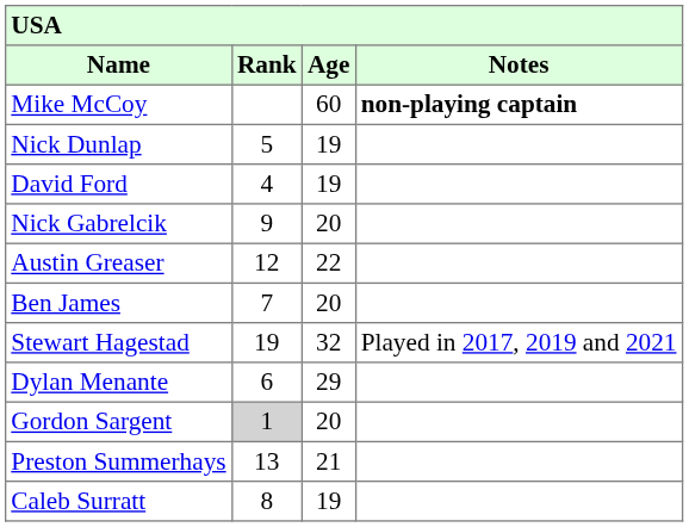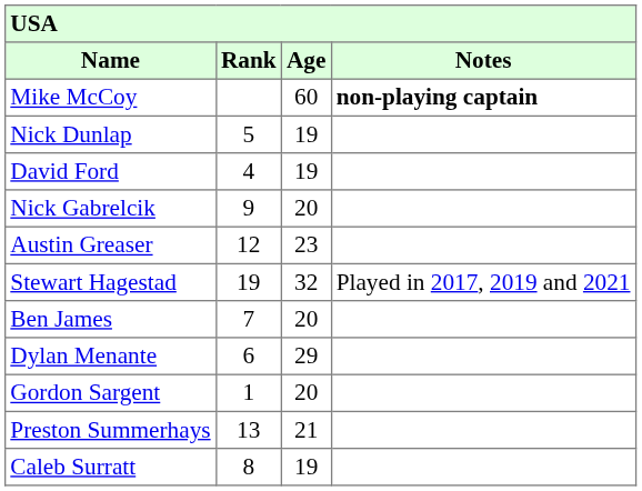Austin Greaser | Age: 22 -> 23
rows swapped: Stewart Hagestad <-> Ben James
Gordon Sargent | Rank: lightgrey background -> no background
